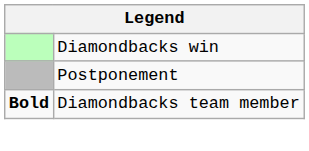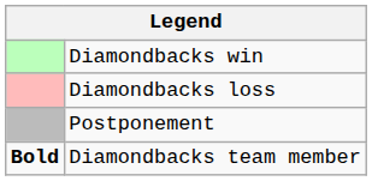+ row: Diamondbacks loss
